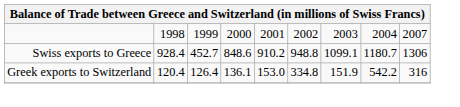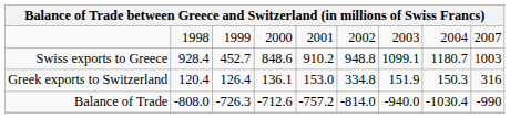Swiss exports to Greece | column 9: 1306 -> 1003
Greek exports to Switzerland | column 8: 542.2 -> 150.3
+ row: Balance of Trade | -808.0 | -726.3 | -712.6 | -757.2 | -814.0 | -940.0 | -1030.4 | -990
